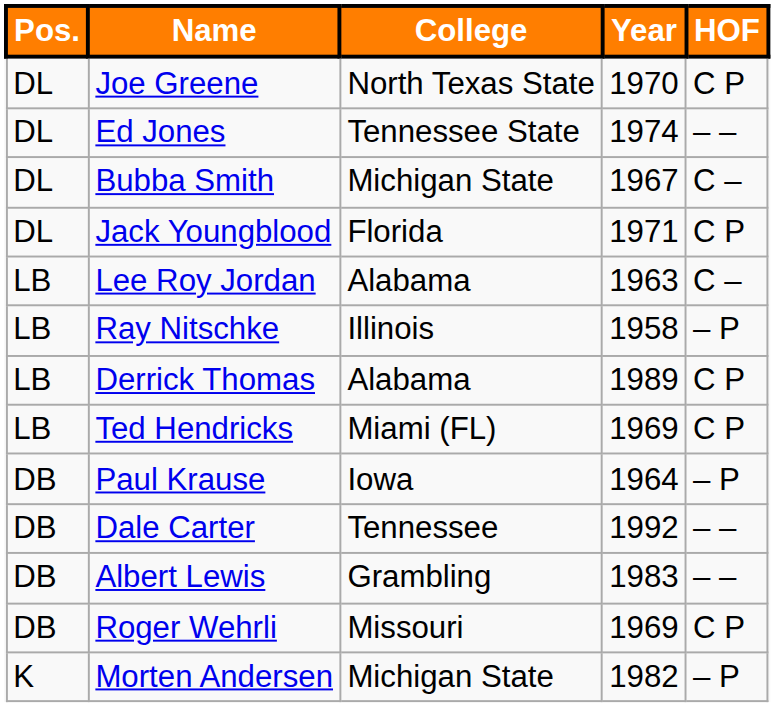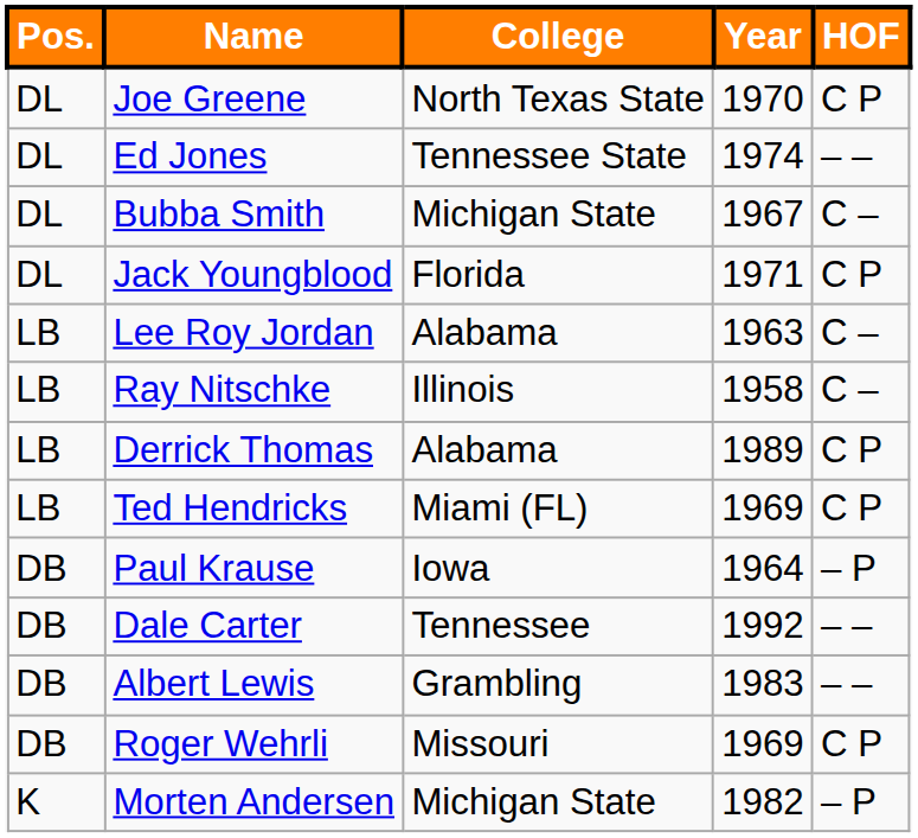Ray Nitschke | HOF: – P -> C –
